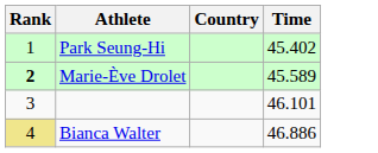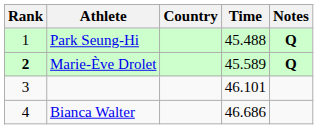+ column: Notes | Q | Q
Park Seung-Hi | Time: 45.402 -> 45.488
Bianca Walter | Rank: khaki background -> no background
Bianca Walter | Time: 46.886 -> 46.686
